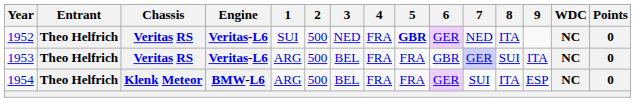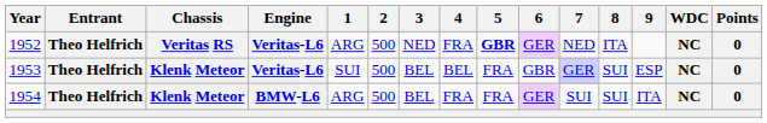1952 | 1: SUI -> ARG
1953 | Chassis: Veritas RS -> Klenk Meteor
1953 | 1: ARG -> SUI
1953 | 4: FRA -> BEL
1953 | 9: ITA -> ESP
1954 | 8: ITA -> SUI
1954 | 9: ESP -> ITA
